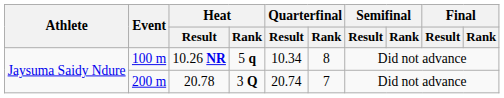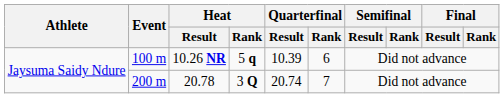10.26 NR | Quarterfinal / Result: 10.34 -> 10.39
10.26 NR | Quarterfinal / Rank: 8 -> 6
